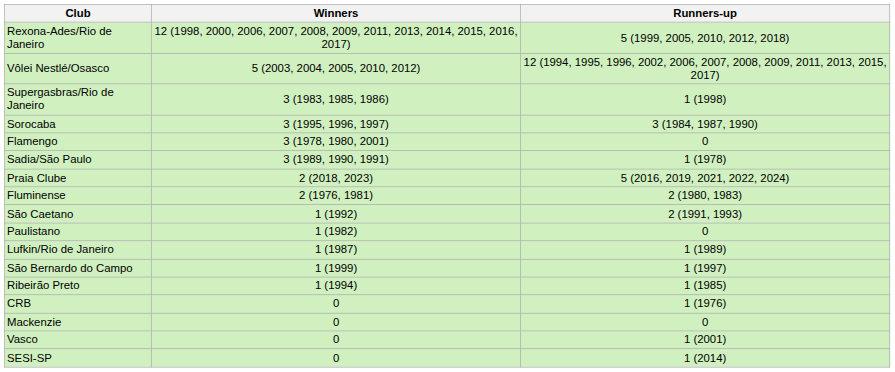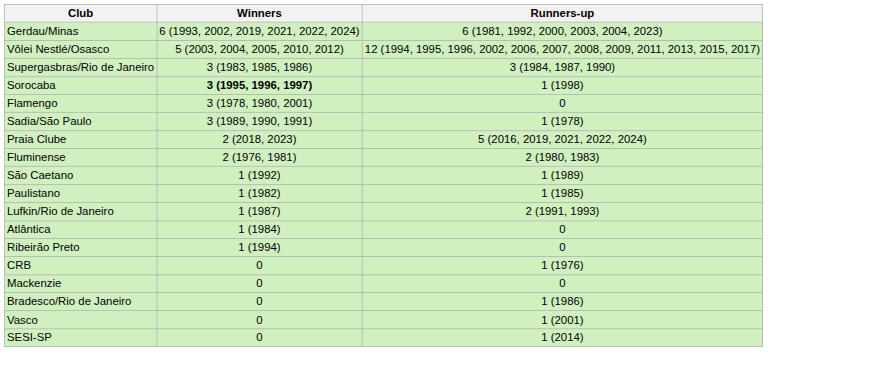- row: Rexona-Ades/Rio de Janeiro | 12 (1998, 2000, 2006, 2007, 2008, 2009, 2011, 2013, 2014, 2015, 2016, 2017) | 5 (1999, 2005, 2010, 2012, 2018)
+ row: Gerdau/Minas | 6 (1993, 2002, 2019, 2021, 2022, 2024) | 6 (1981, 1992, 2000, 2003, 2004, 2023)
Supergasbras/Rio de Janeiro | Runners-up: 1 (1998) -> 3 (1984, 1987, 1990)
Sorocaba | Winners: normal -> bold
Sorocaba | Runners-up: 3 (1984, 1987, 1990) -> 1 (1998)
São Caetano | Runners-up: 2 (1991, 1993) -> 1 (1989)
Paulistano | Runners-up: 0 -> 1 (1985)
Lufkin/Rio de Janeiro | Runners-up: 1 (1989) -> 2 (1991, 1993)
- row: São Bernardo do Campo | 1 (1999) | 1 (1997)
+ row: Atlântica | 1 (1984) | 0
Ribeirão Preto | Runners-up: 1 (1985) -> 0
+ row: Bradesco/Rio de Janeiro | 0 | 1 (1986)
